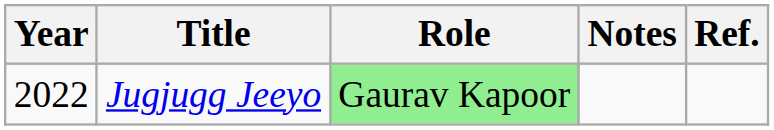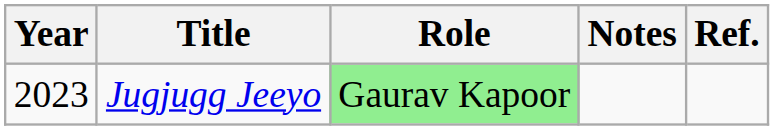Jugjugg Jeeyo | Year: 2022 -> 2023
